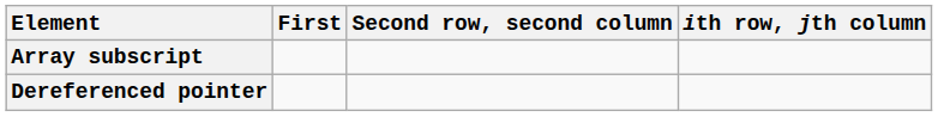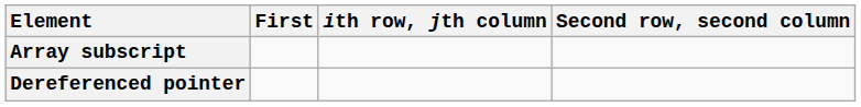columns swapped: Second row, second column <-> ith row, jth column
